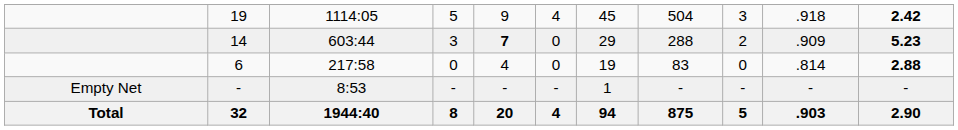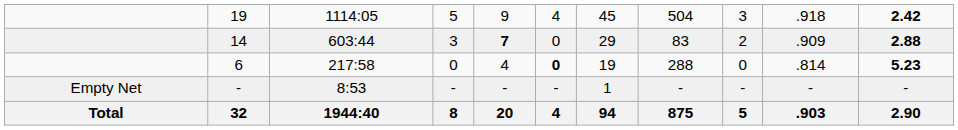14 | column 8: 288 -> 83
14 | column 11: 5.23 -> 2.88
6 | column 6: normal -> bold
6 | column 8: 83 -> 288
6 | column 11: 2.88 -> 5.23
